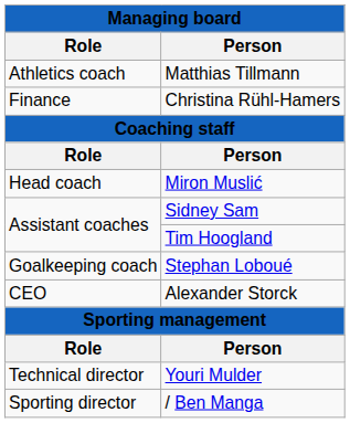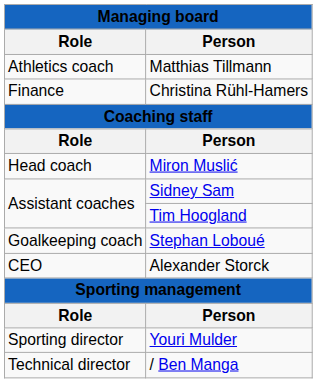Youri Mulder | Role: Technical director -> Sporting director
/ Ben Manga | Role: Sporting director -> Technical director
